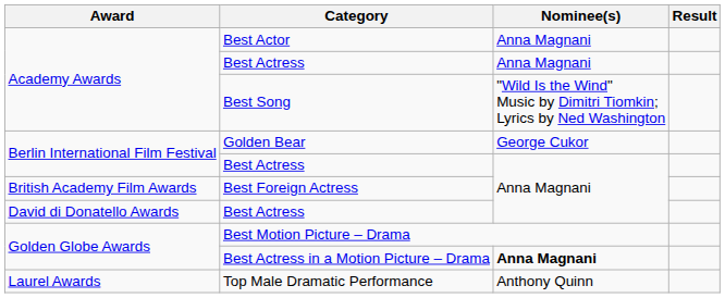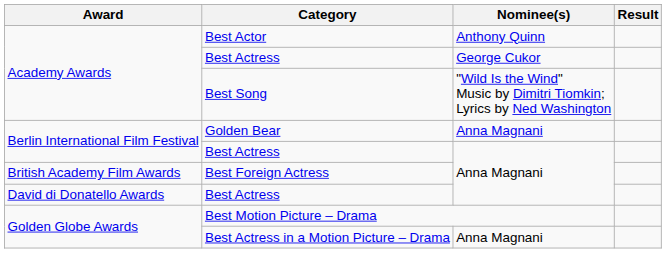Best Actor | Nominee(s): Anna Magnani -> Anthony Quinn
Academy Awards / Best Actress | Nominee(s): Anna Magnani -> George Cukor
Golden Bear | Nominee(s): George Cukor -> Anna Magnani
Best Actress in a Motion Picture – Drama | Nominee(s): bold -> normal
- row: Laurel Awards | Top Male Dramatic Performance | Anthony Quinn
